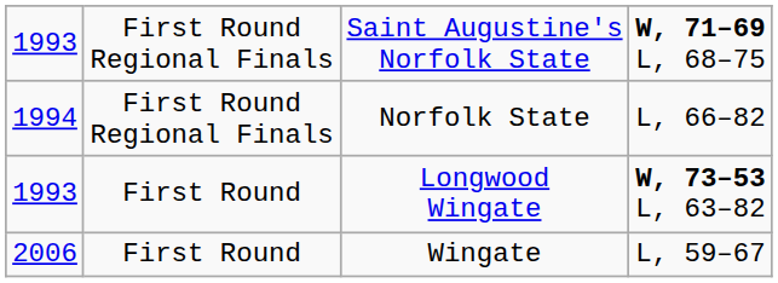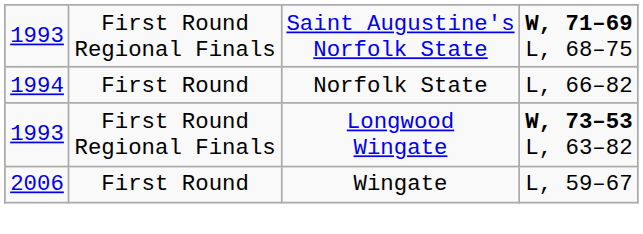Norfolk State | column 2: First Round Regional Finals -> First Round
Longwood Wingate | column 2: First Round -> First Round Regional Finals
